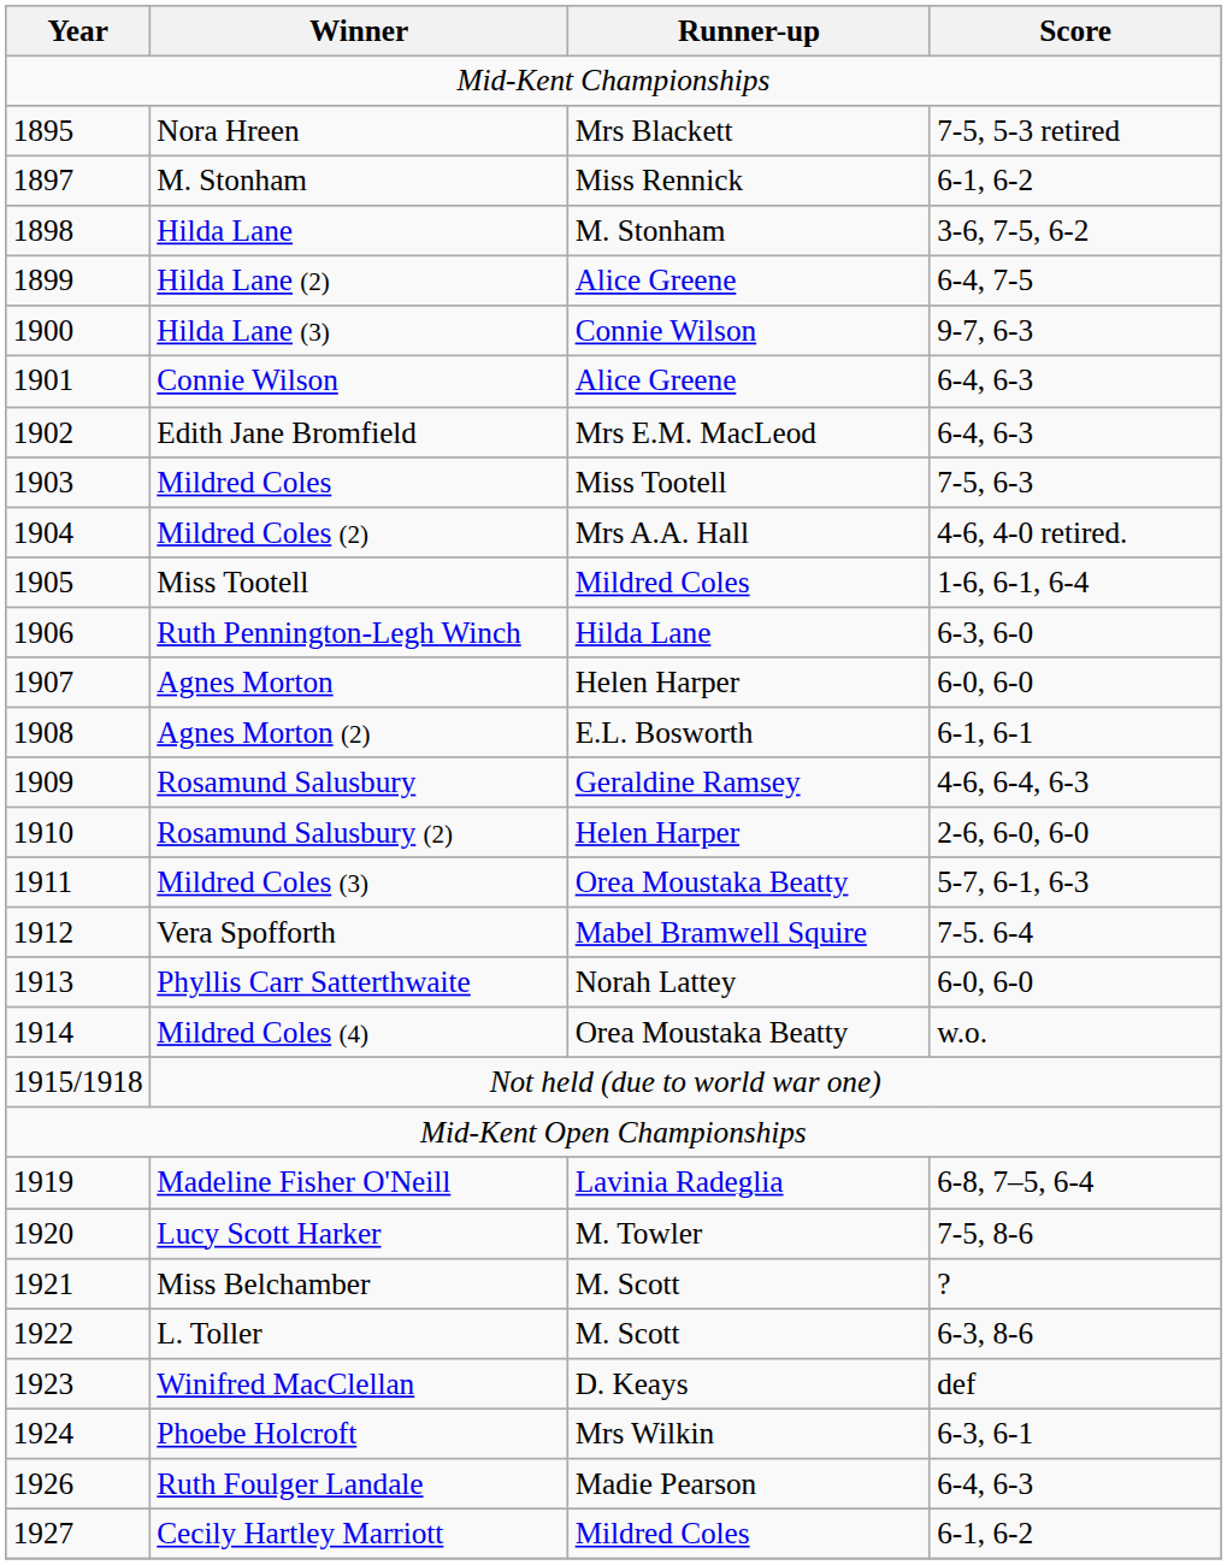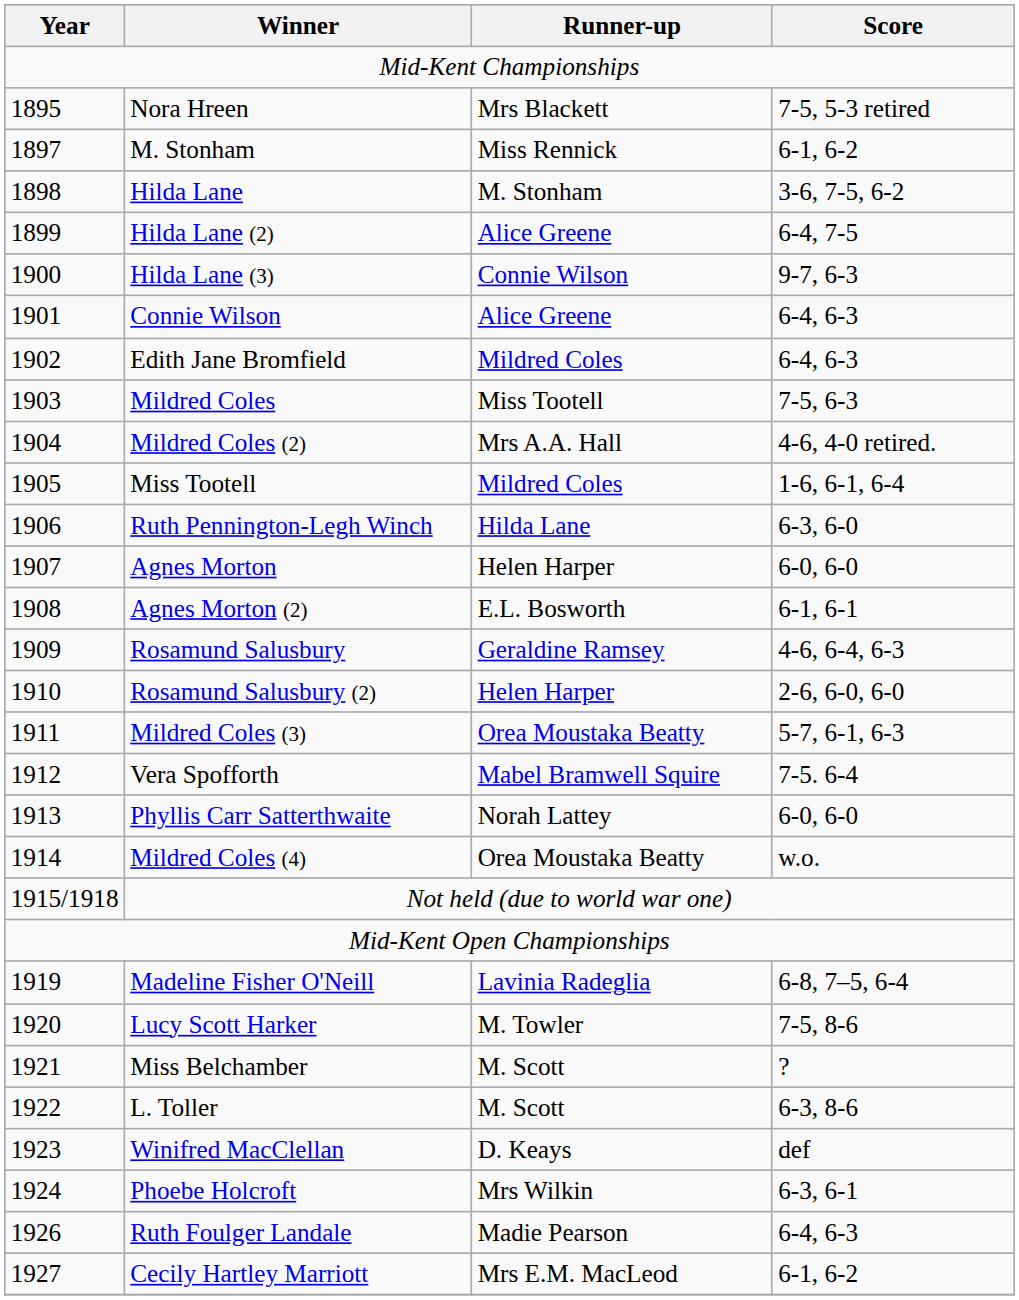Edith Jane Bromfield | Runner-up: Mrs E.M. MacLeod -> Mildred Coles
Cecily Hartley Marriott | Runner-up: Mildred Coles -> Mrs E.M. MacLeod
